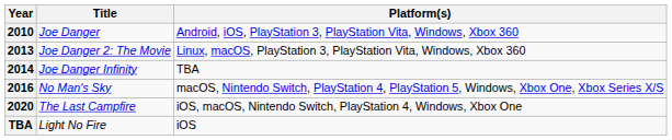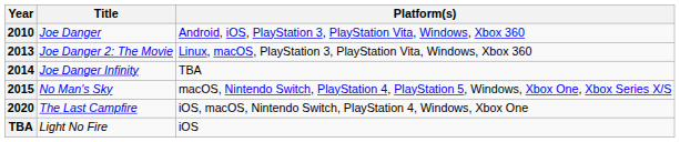No Man's Sky | Year: 2016 -> 2015
